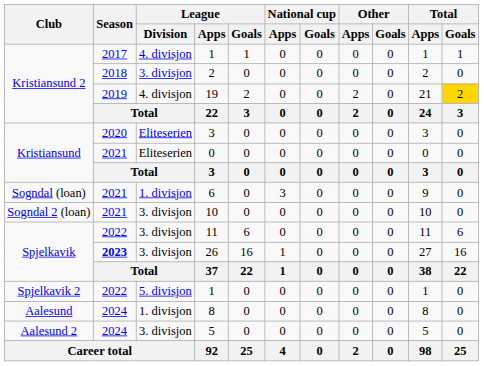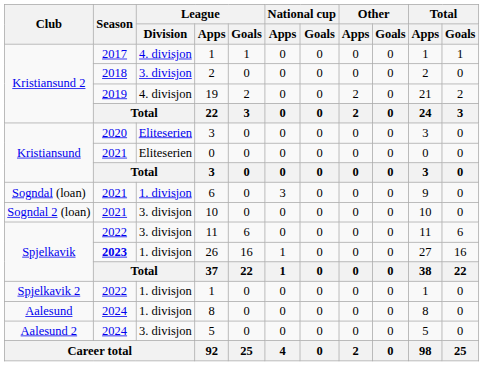19 | Total / Goals: gold background -> no background
26 | League / Division: 3. divisjon -> 1. divisjon
Spjelkavik 2 / 1 | League / Division: 5. divisjon -> 1. divisjon
